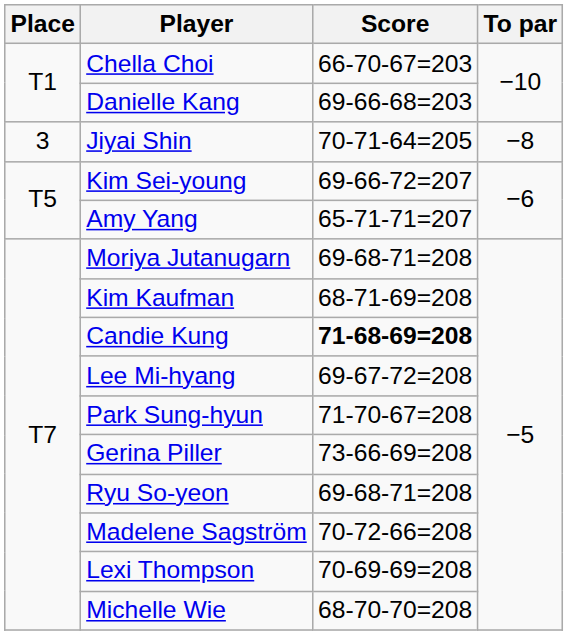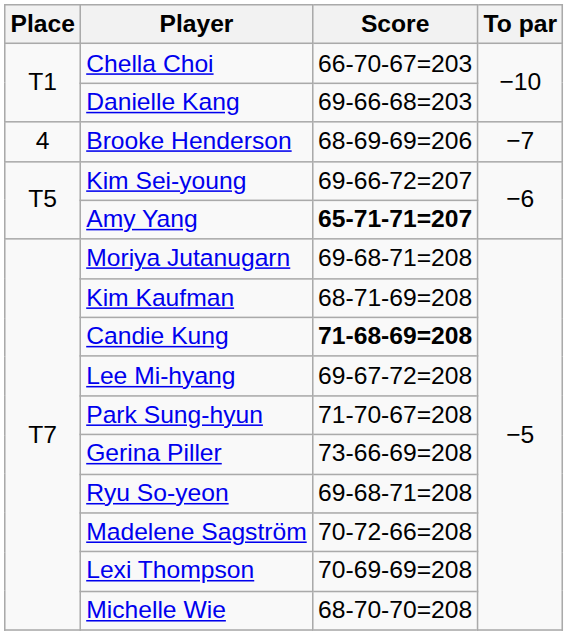- row: 3 | Jiyai Shin | 70-71-64=205 | −8
+ row: 4 | Brooke Henderson | 68-69-69=206 | −7
Amy Yang | Score: normal -> bold
